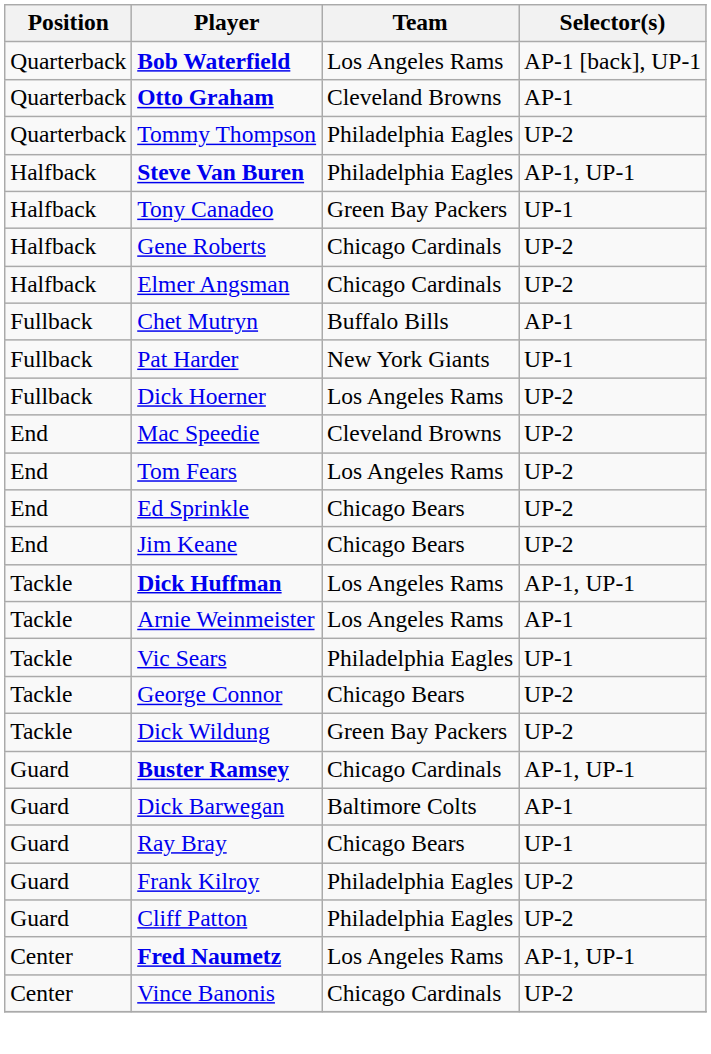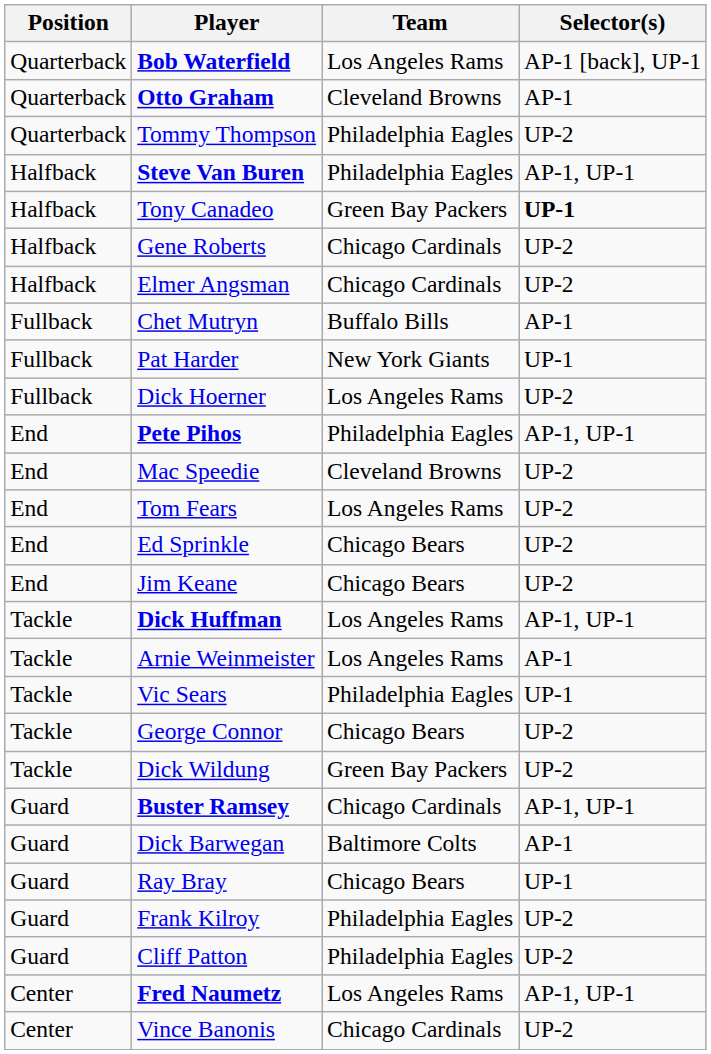Tony Canadeo | Selector(s): normal -> bold
+ row: End | Pete Pihos | Philadelphia Eagles | AP-1, UP-1
